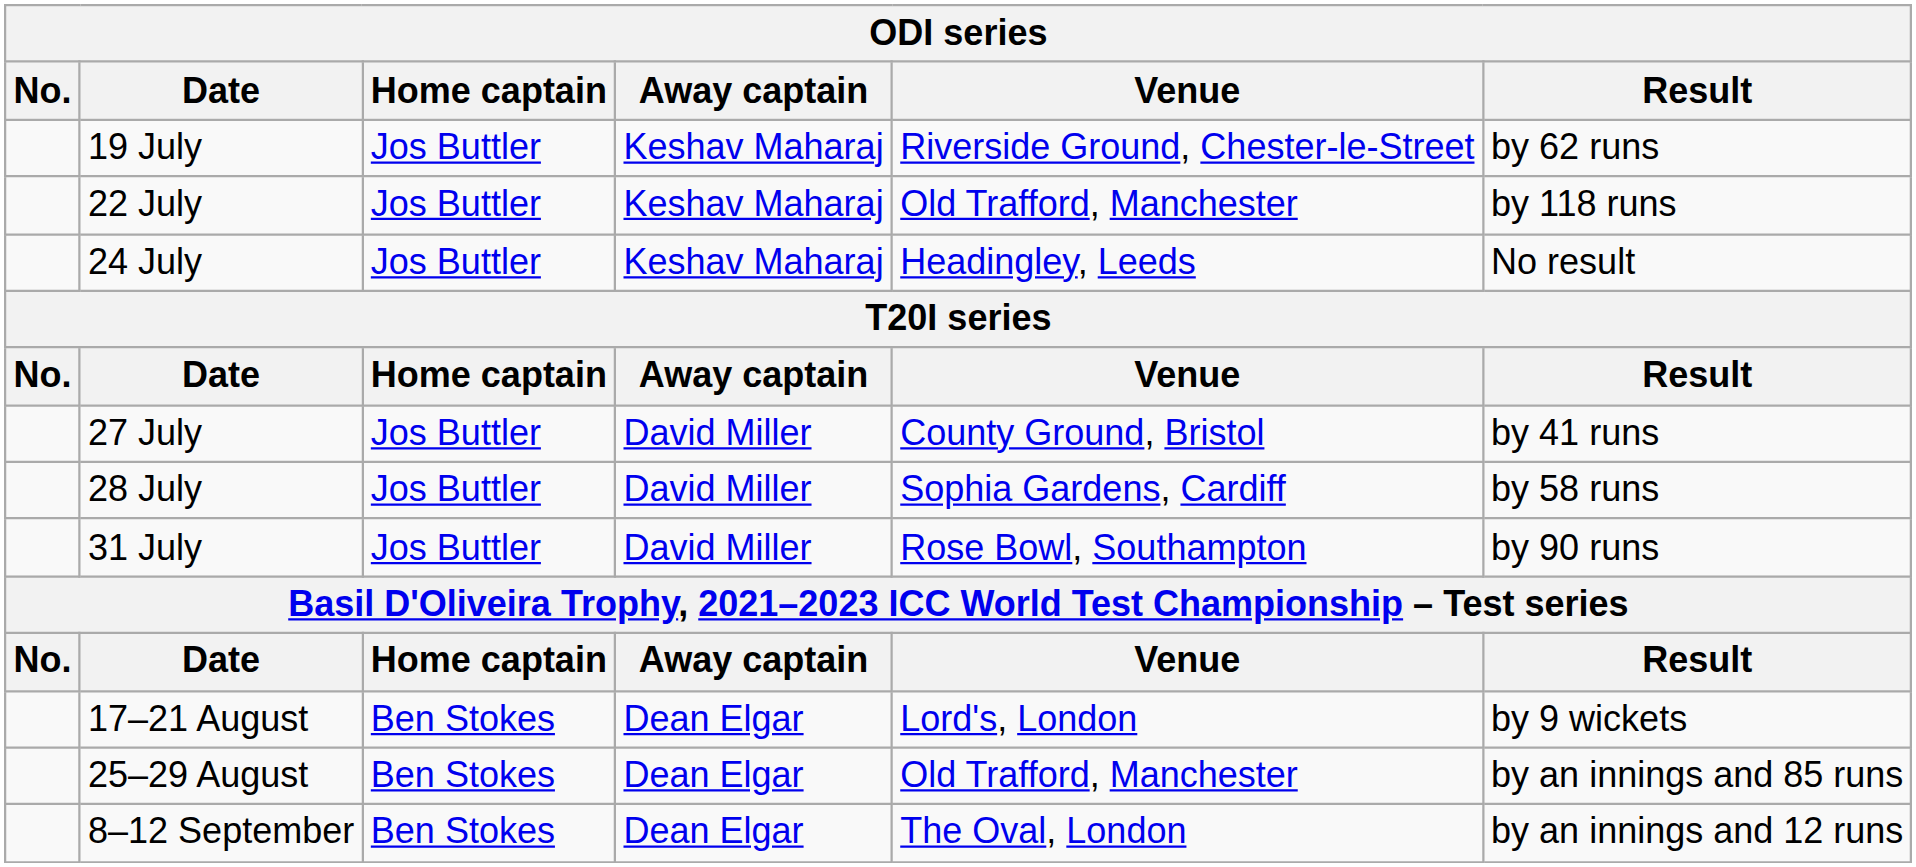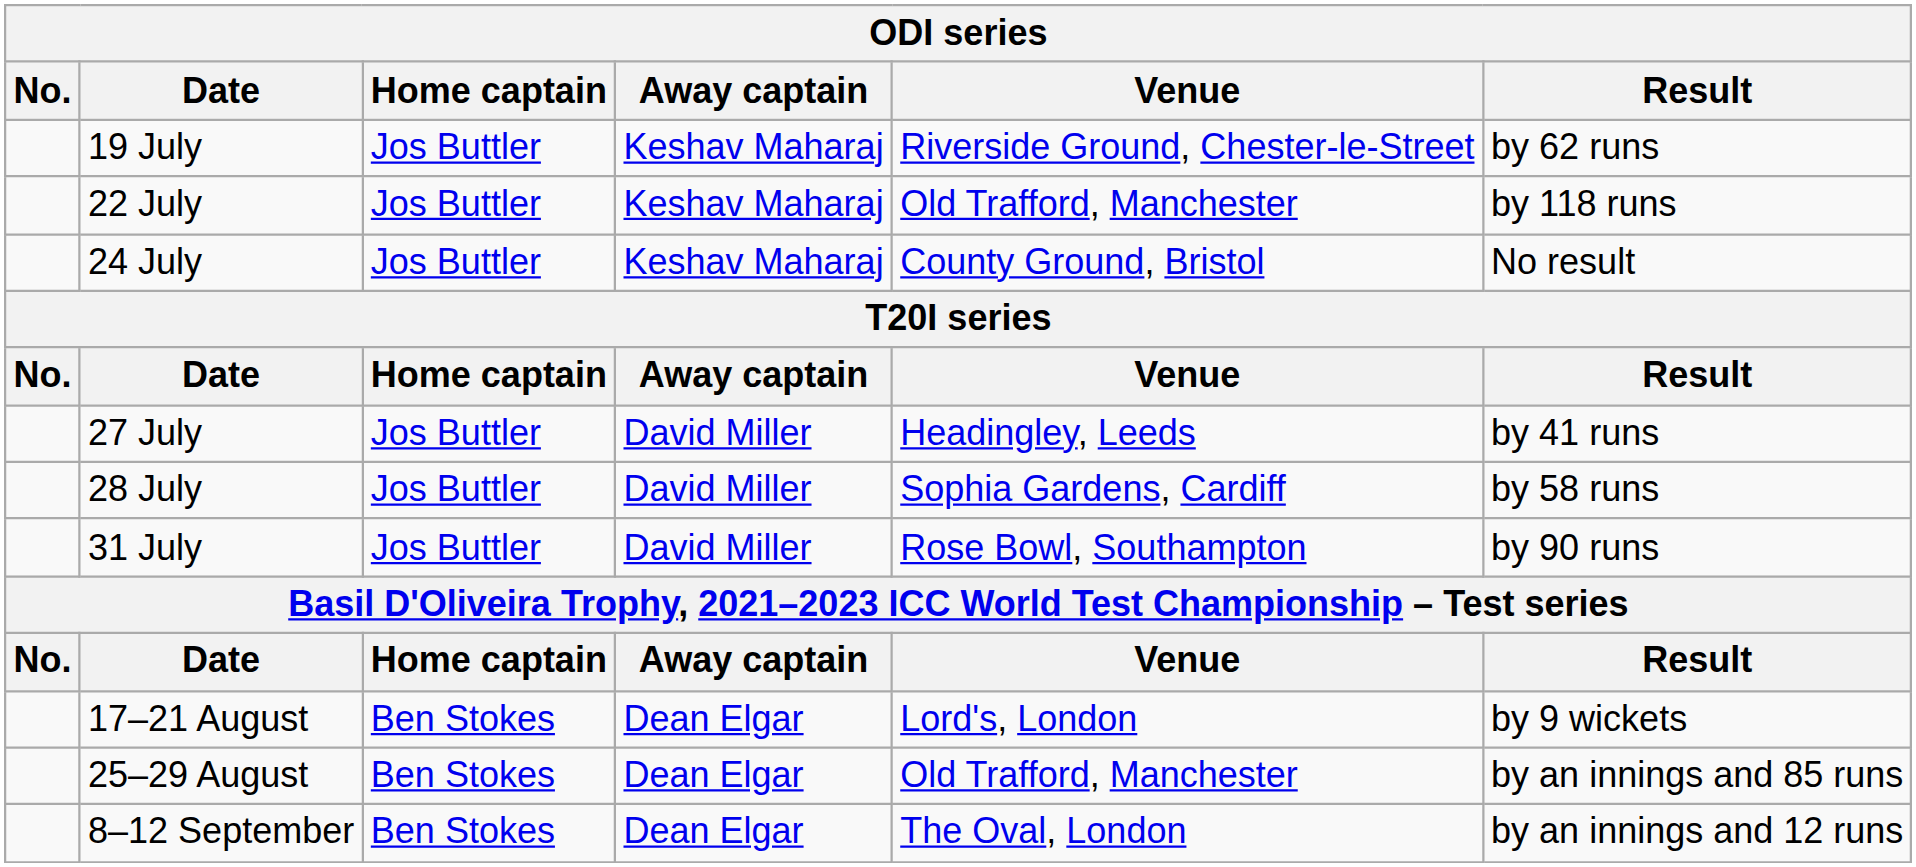24 July | Venue: Headingley, Leeds -> County Ground, Bristol
27 July | Venue: County Ground, Bristol -> Headingley, Leeds
